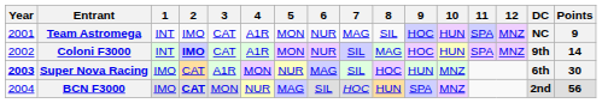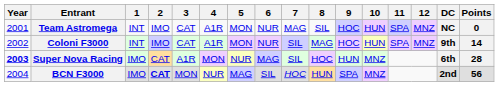Team Astromega | Points: 9 -> 0
Coloni F3000 | 2: bold -> normal
Super Nova Racing | Points: 30 -> 28
